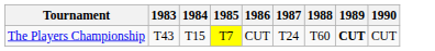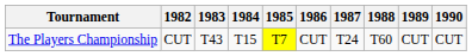+ column: 1982 | CUT
The Players Championship | 1989: bold -> normal
